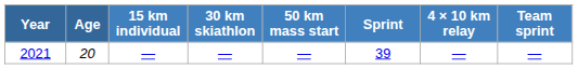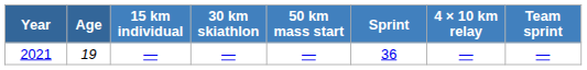2021 | Age: 20 -> 19
2021 | Sprint: 39 -> 36
